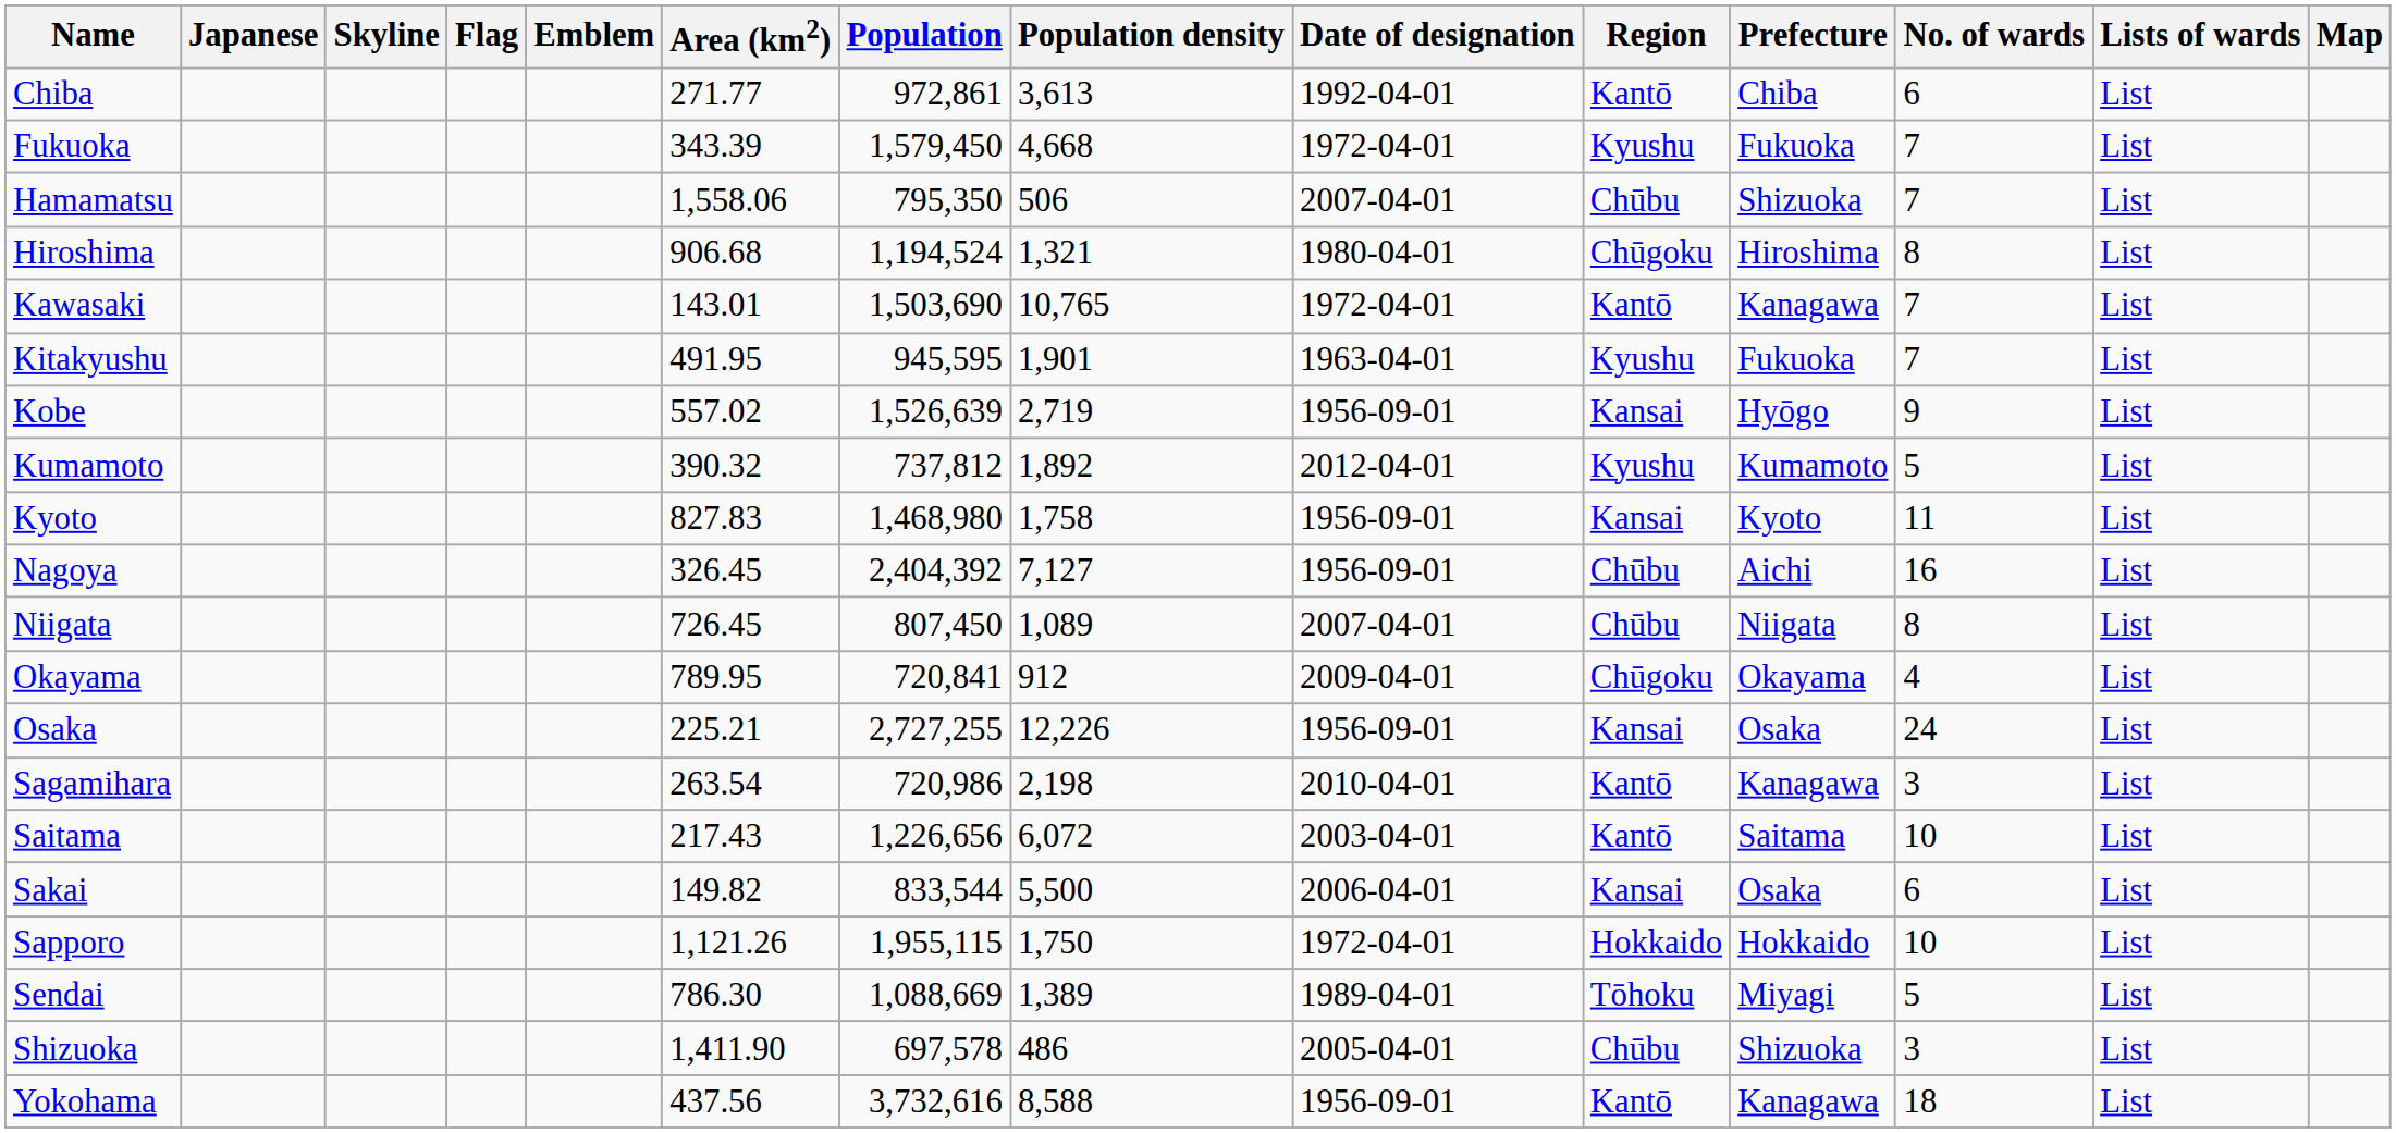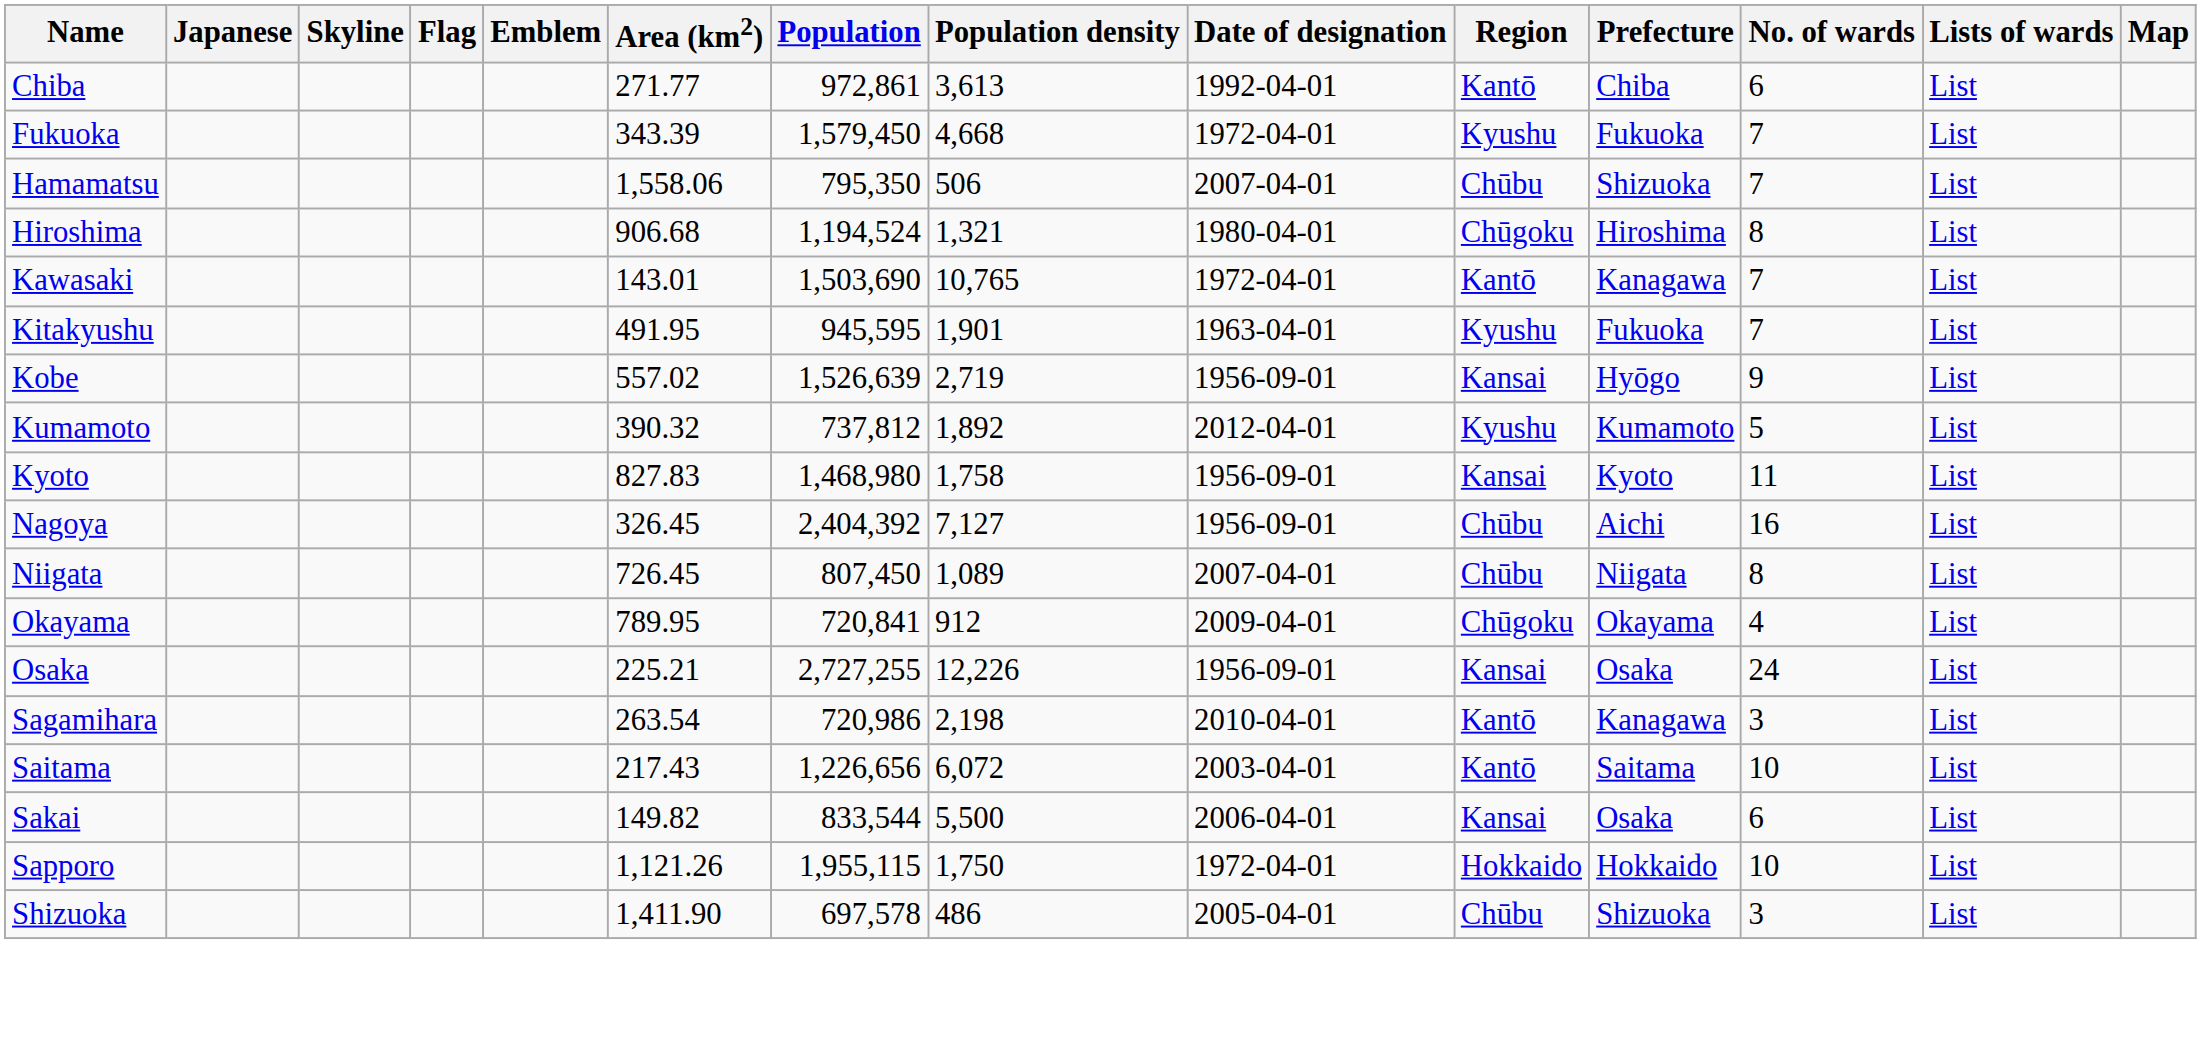- row: Sendai | 786.30 | 1,088,669 | 1,389 | 1989-04-01 | Tōhoku | Miyagi | 5 | List
- row: Yokohama | 437.56 | 3,732,616 | 8,588 | 1956-09-01 | Kantō | Kanagawa | 18 | List
